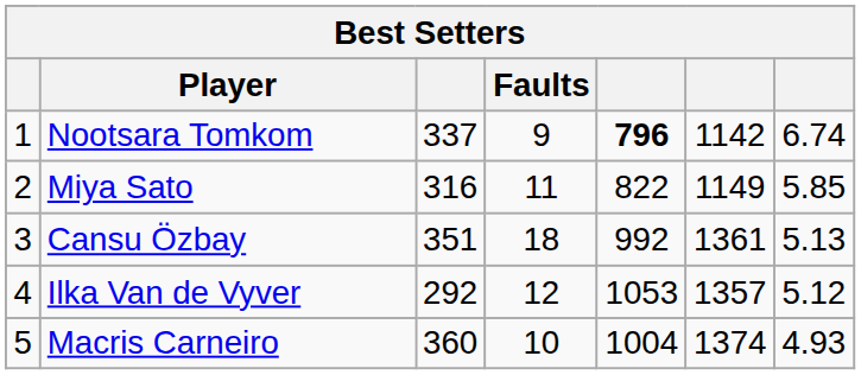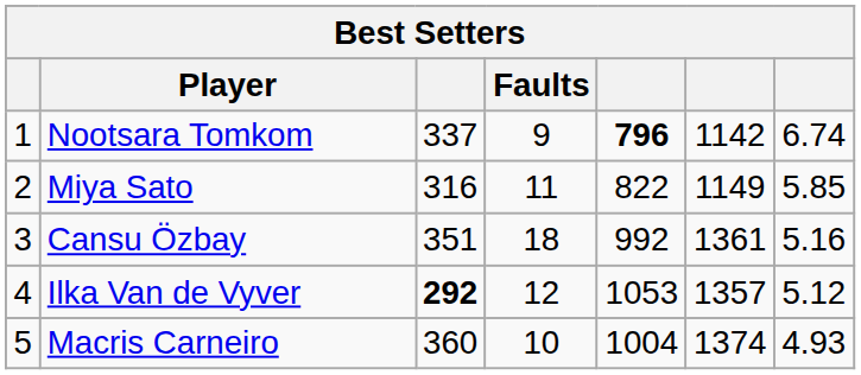Cansu Özbay | column 7: 5.13 -> 5.16
Ilka Van de Vyver | column 3: normal -> bold
